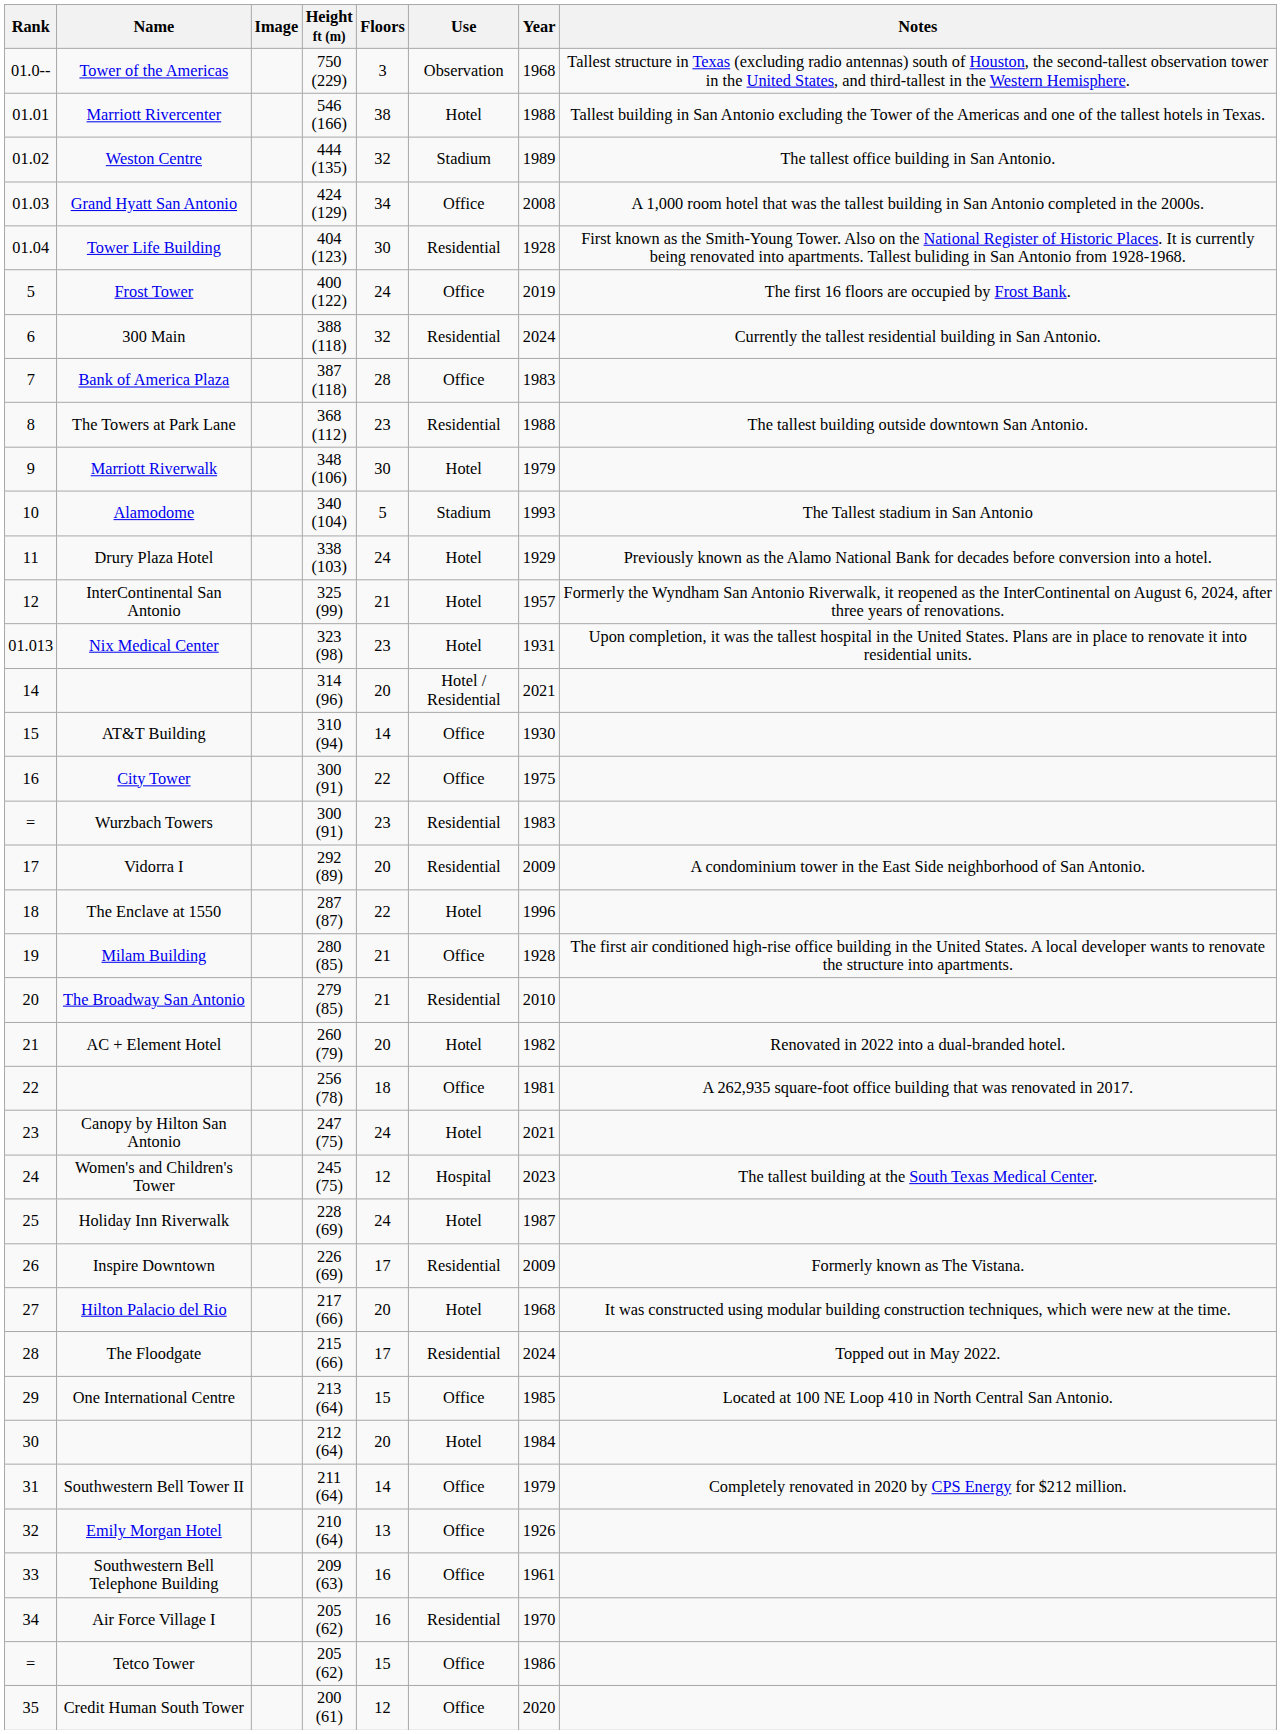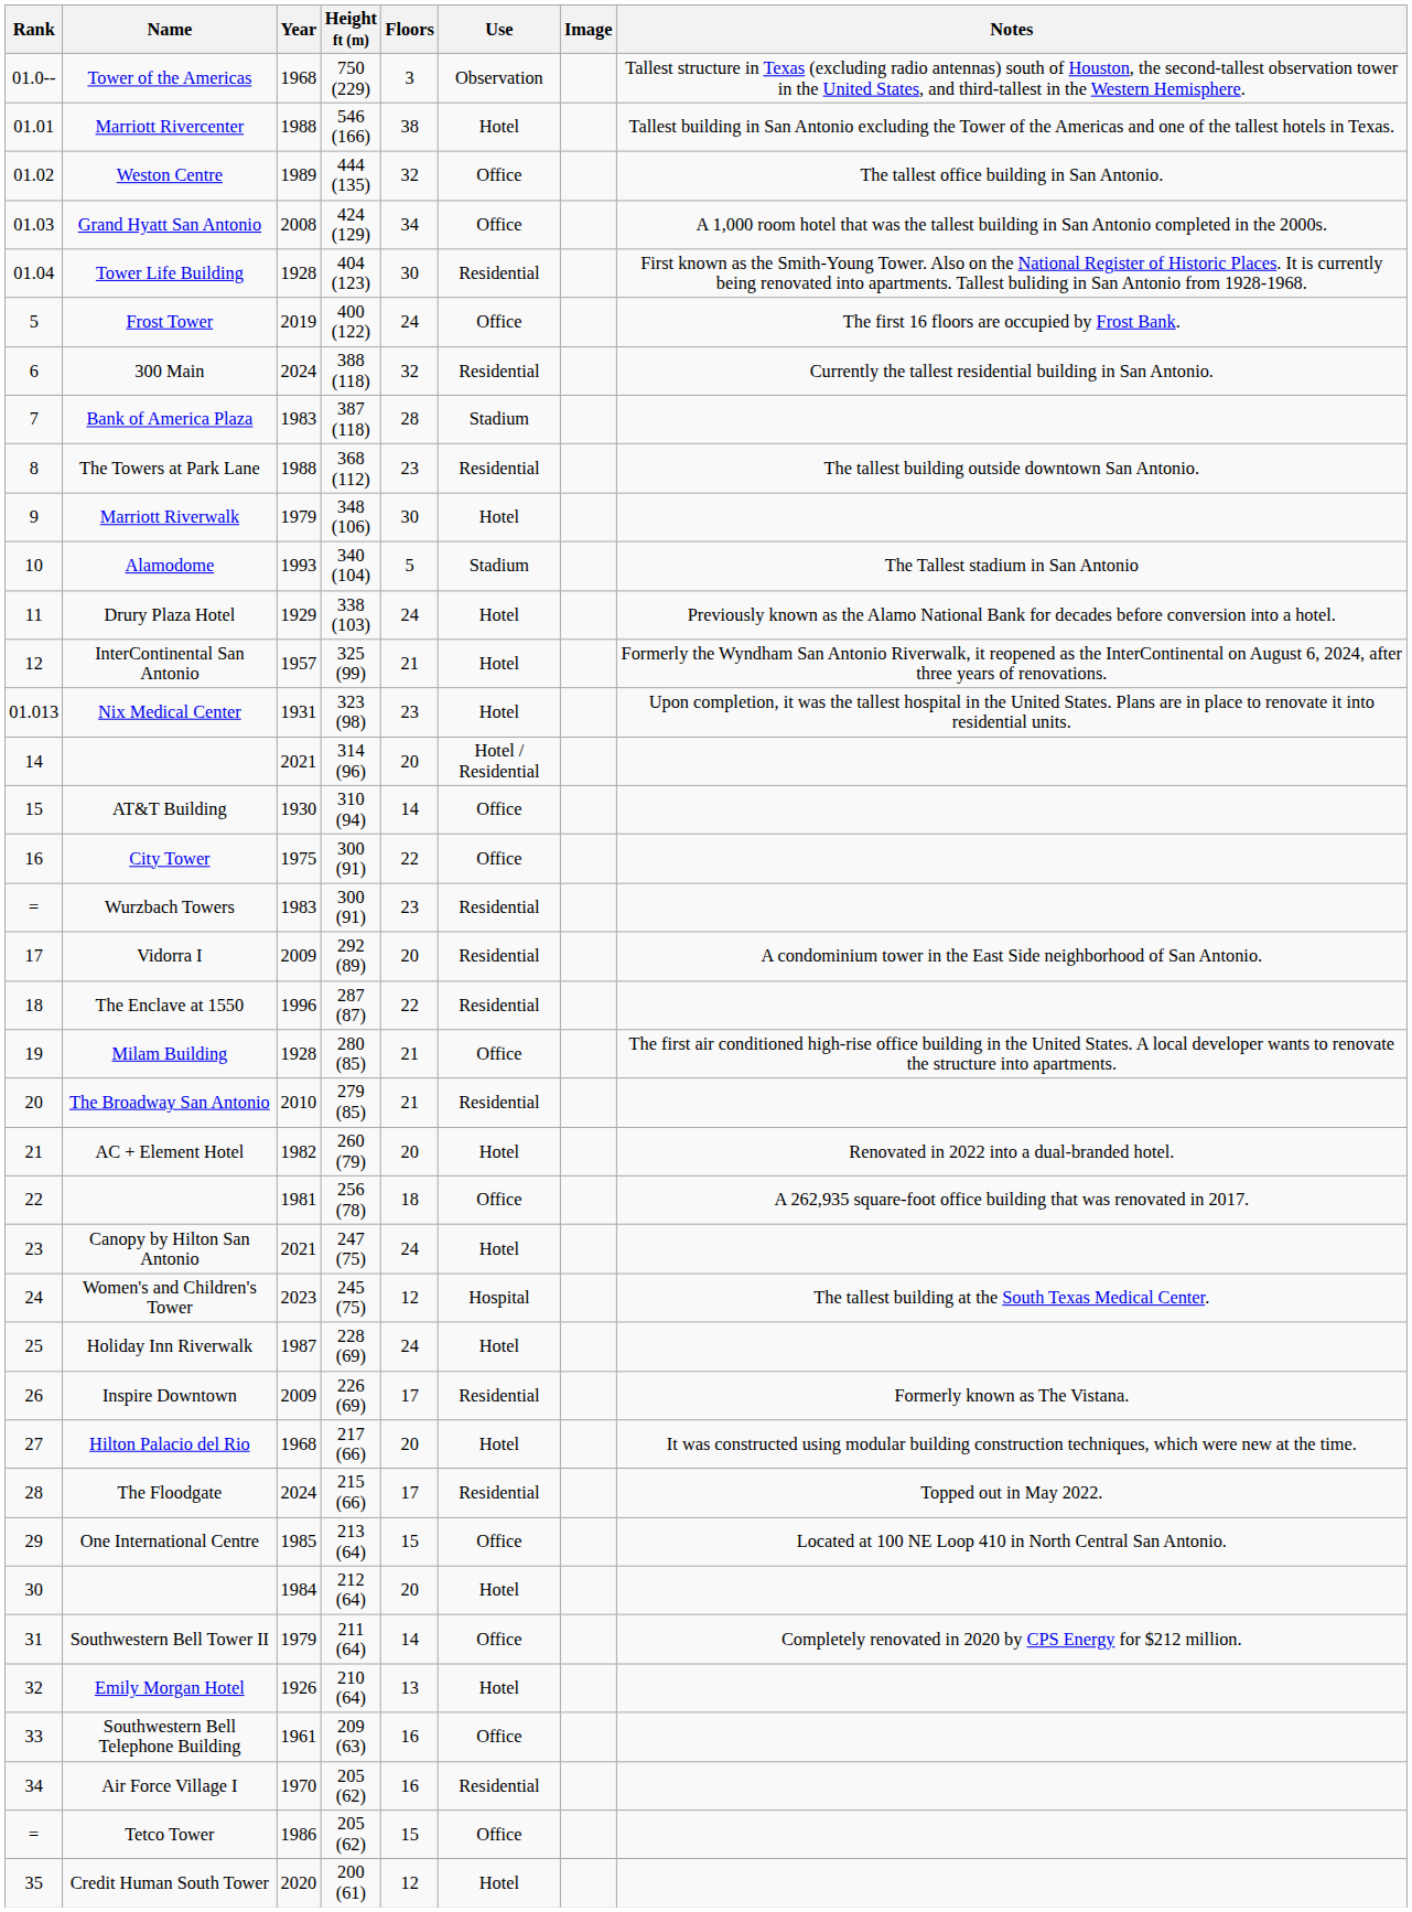columns swapped: Image <-> Year
Weston Centre | Use: Stadium -> Office
Bank of America Plaza | Use: Office -> Stadium
The Enclave at 1550 | Use: Hotel -> Residential
Emily Morgan Hotel | Use: Office -> Hotel
Credit Human South Tower | Use: Office -> Hotel
